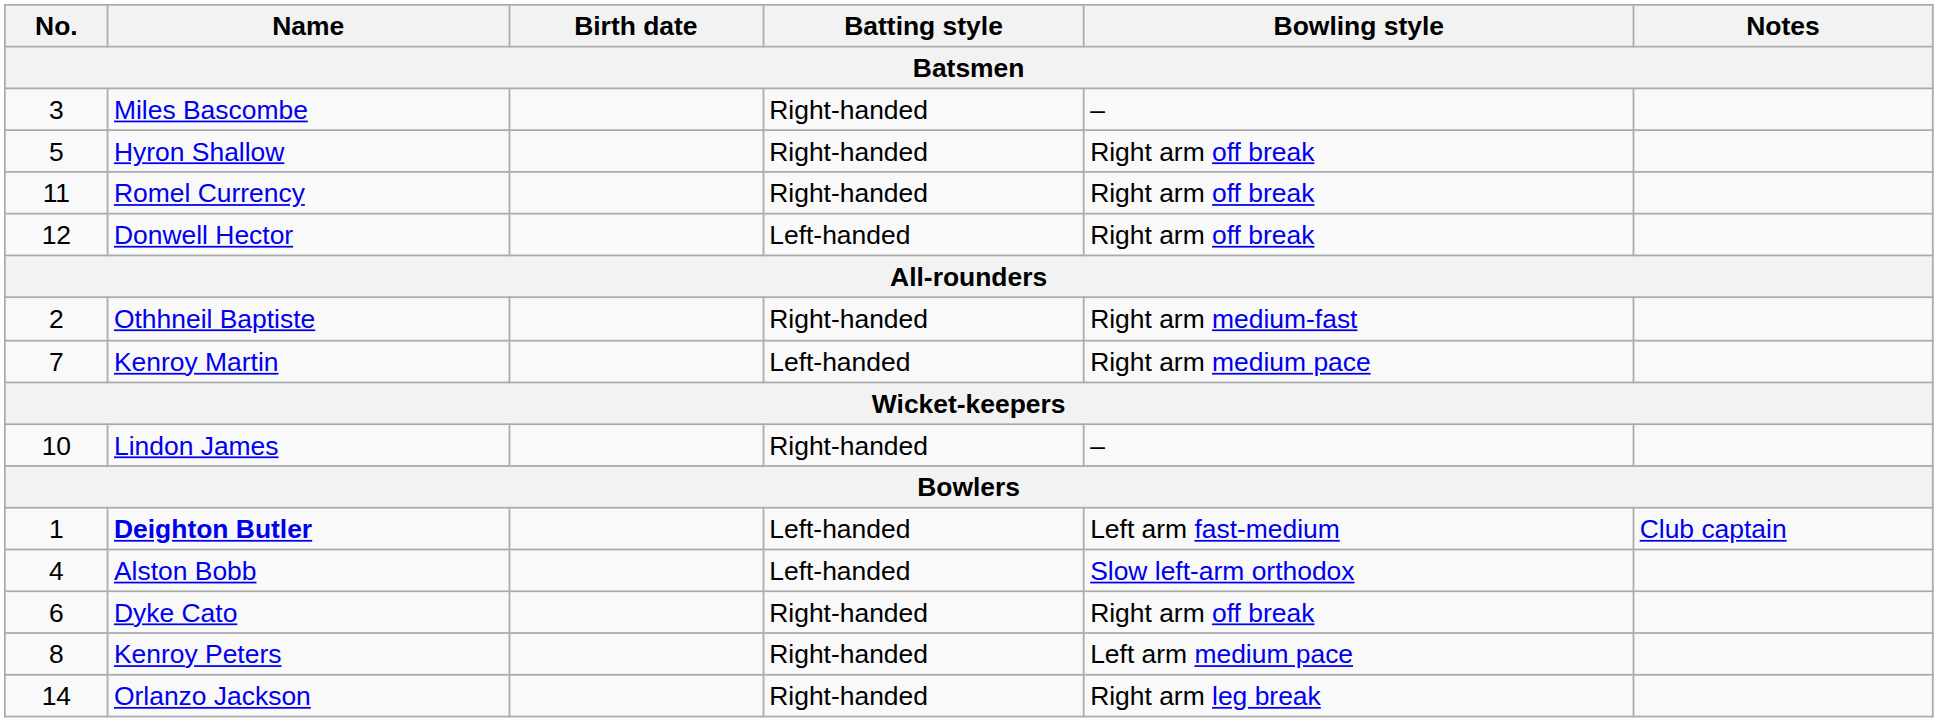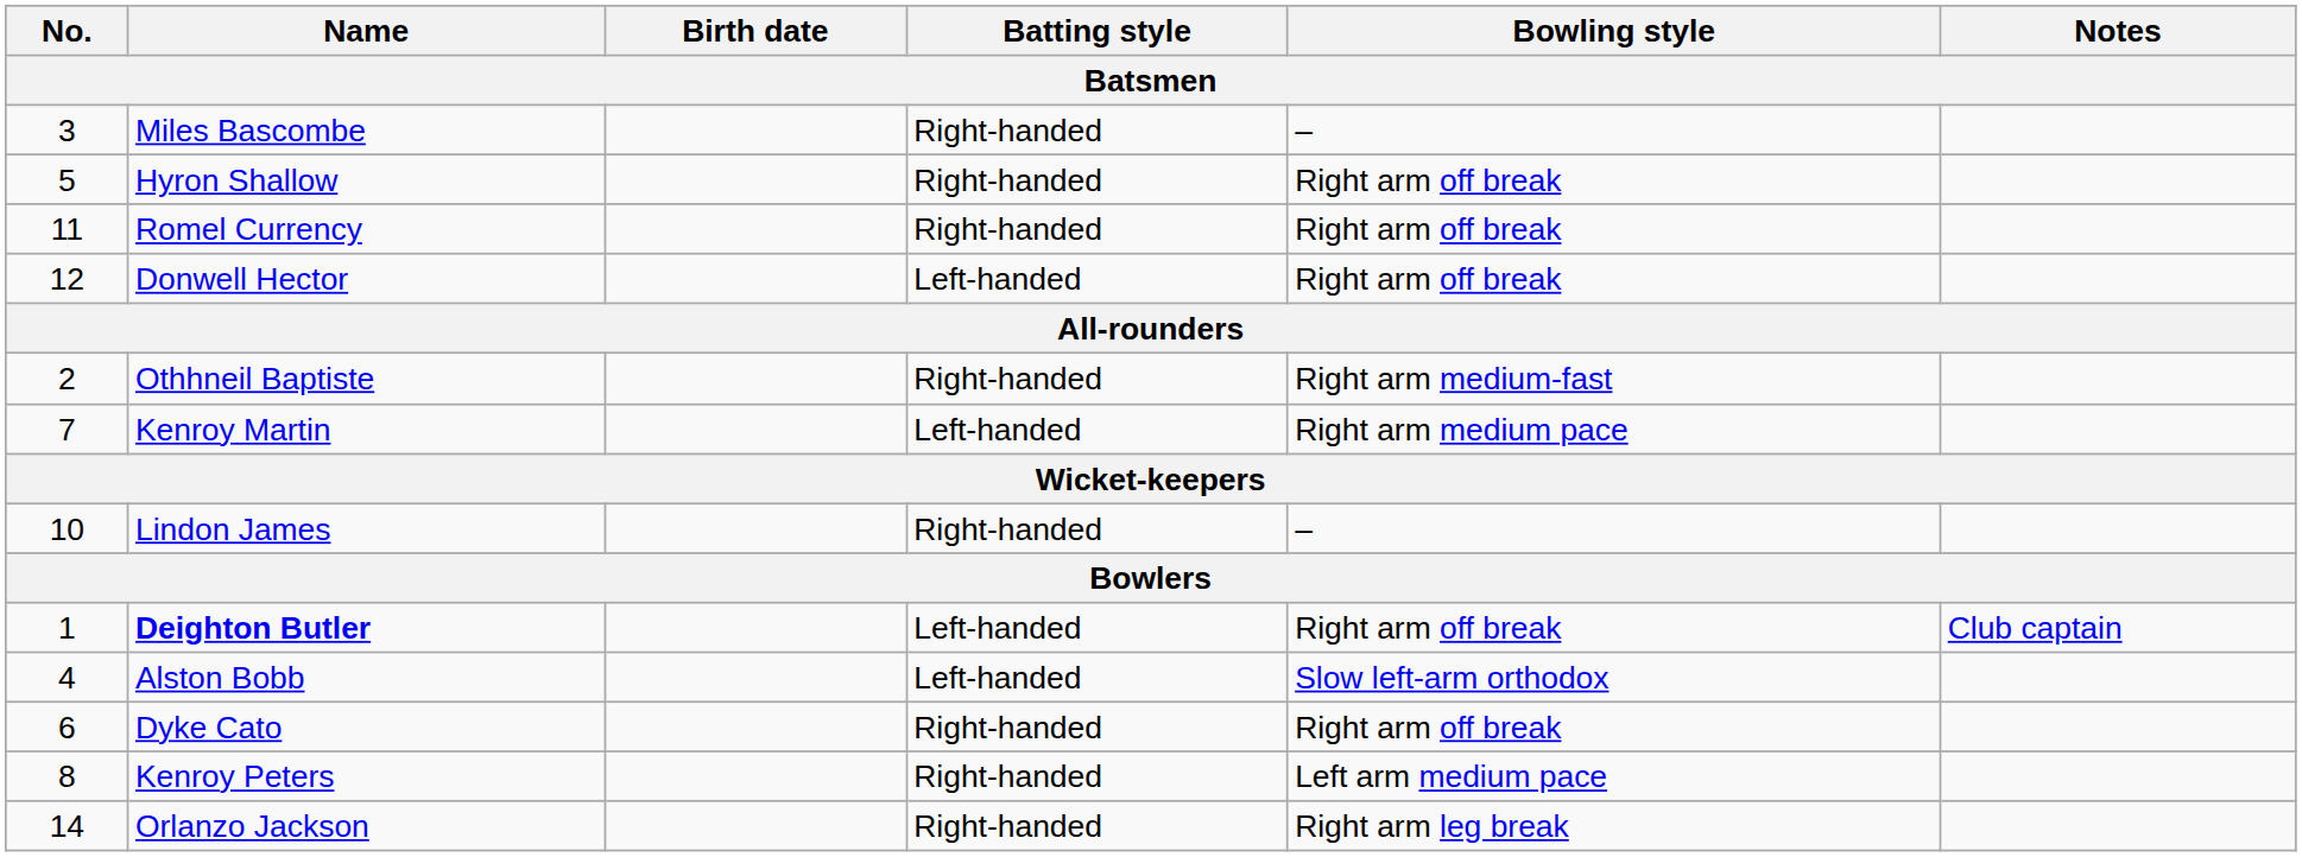Deighton Butler | Bowling style: Left arm fast-medium -> Right arm off break
